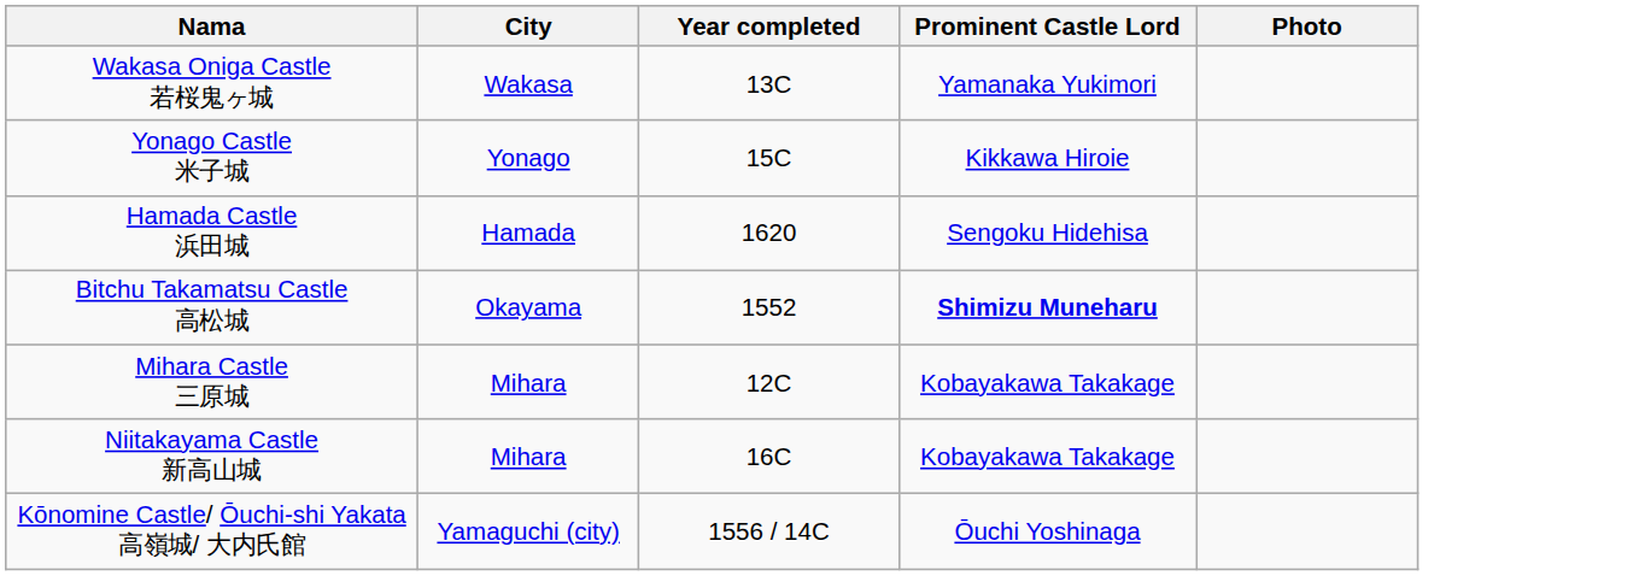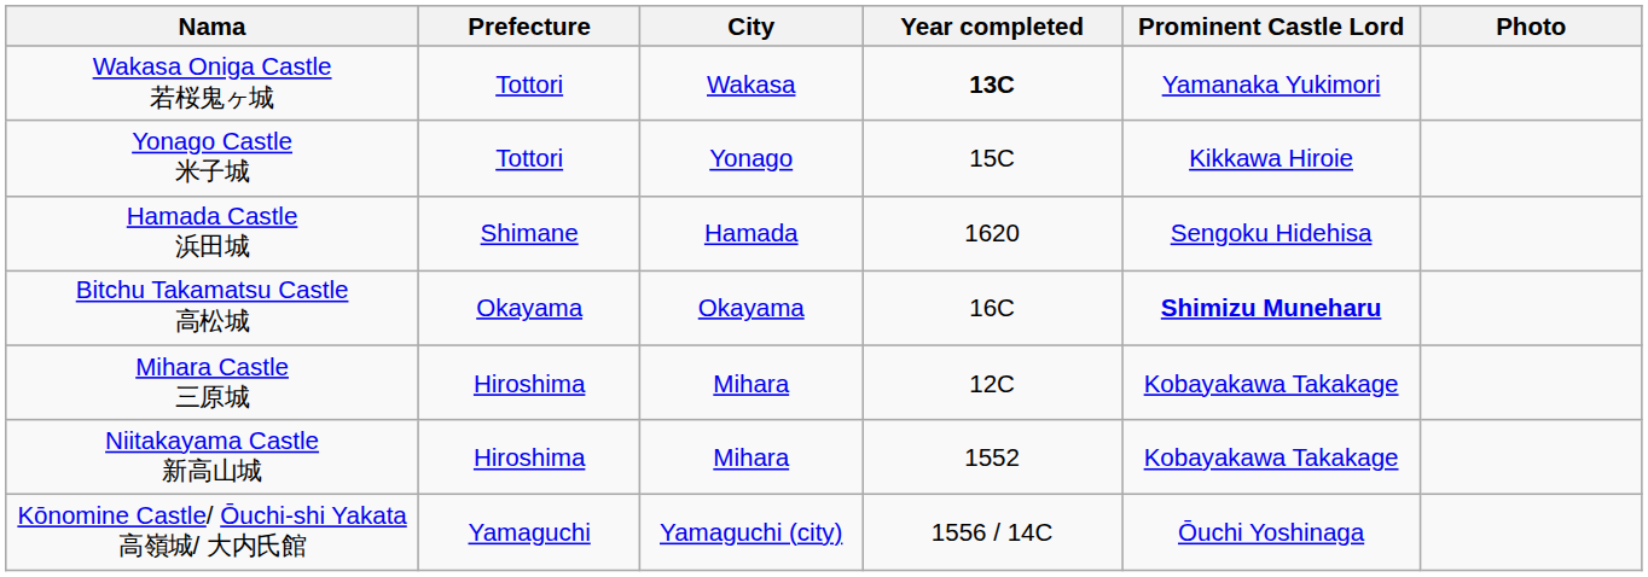+ column: Prefecture | Tottori | Tottori | Shimane | Okayama | Hiroshima | Hiroshima | Yamaguchi
Wakasa Oniga Castle 若桜鬼ヶ城 | Year completed: normal -> bold
Bitchu Takamatsu Castle 高松城 | Year completed: 1552 -> 16C
Niitakayama Castle 新高山城 | Year completed: 16C -> 1552
